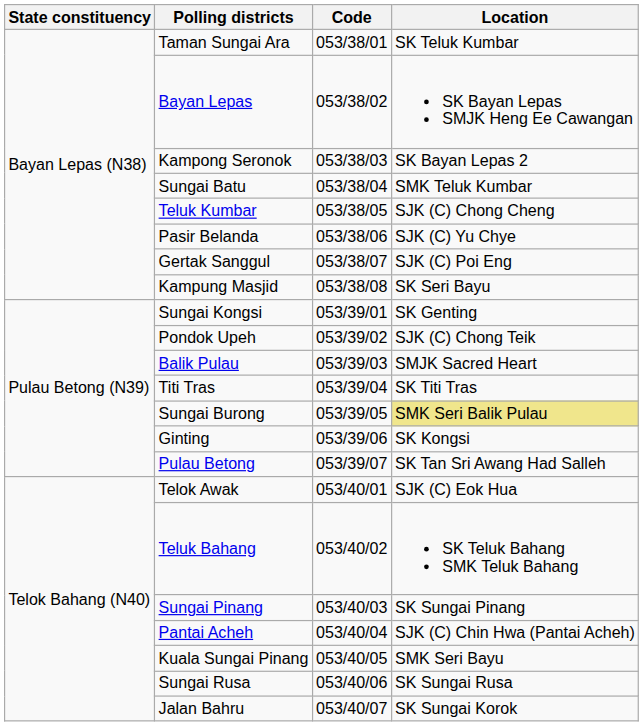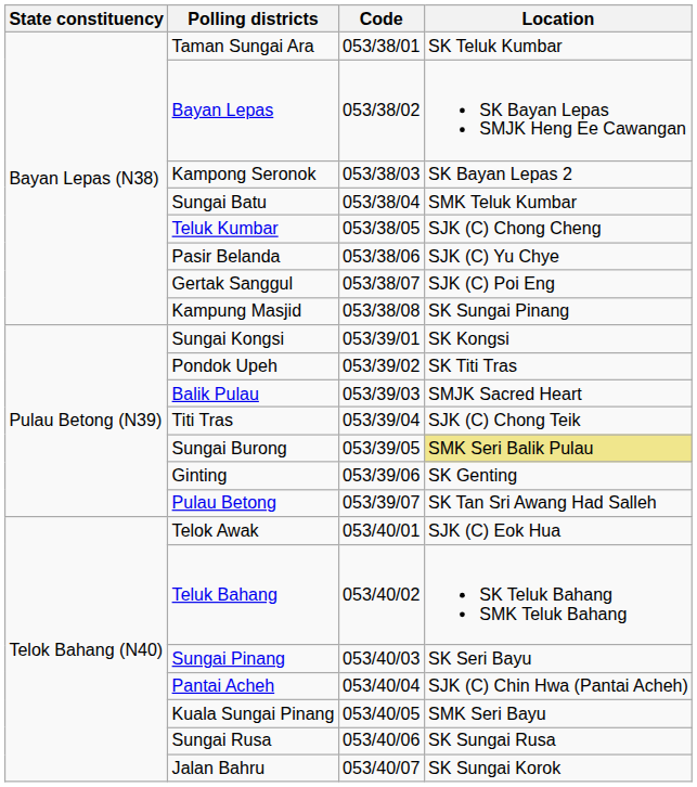Kampung Masjid | Location: SK Seri Bayu -> SK Sungai Pinang
Sungai Kongsi | Location: SK Genting -> SK Kongsi
Pondok Upeh | Location: SJK (C) Chong Teik -> SK Titi Tras
Titi Tras | Location: SK Titi Tras -> SJK (C) Chong Teik
Ginting | Location: SK Kongsi -> SK Genting
Sungai Pinang | Location: SK Sungai Pinang -> SK Seri Bayu
